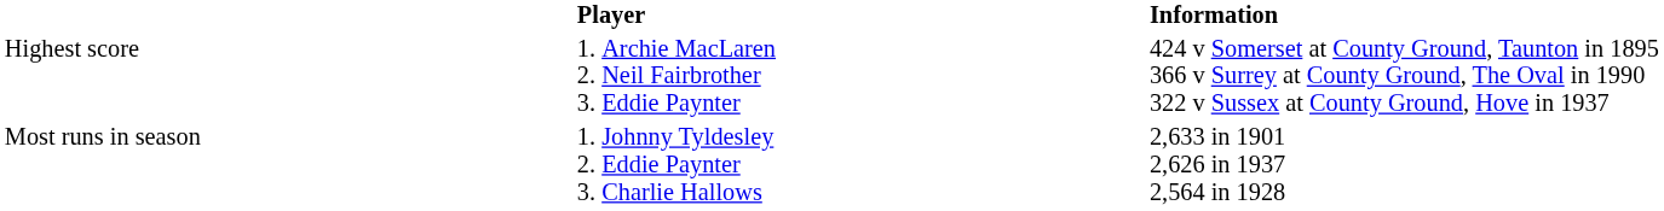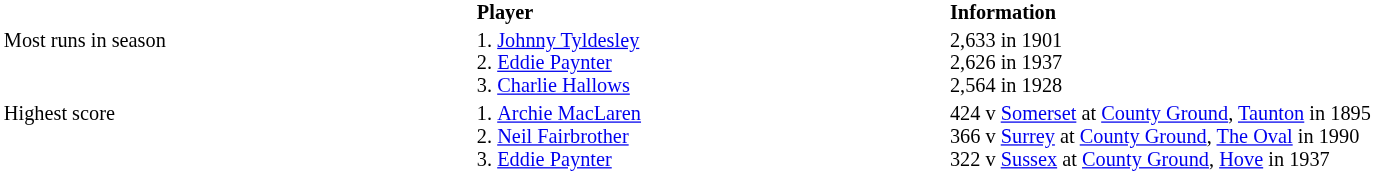rows swapped: Highest score <-> Most runs in season
